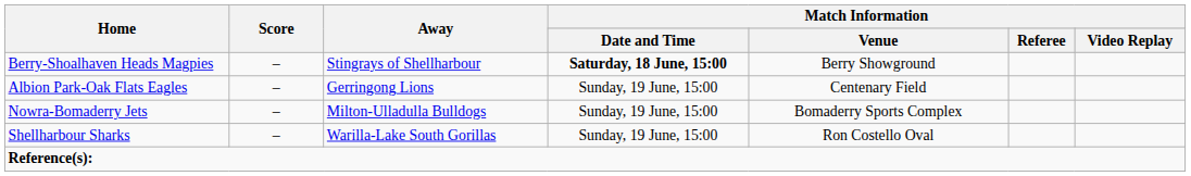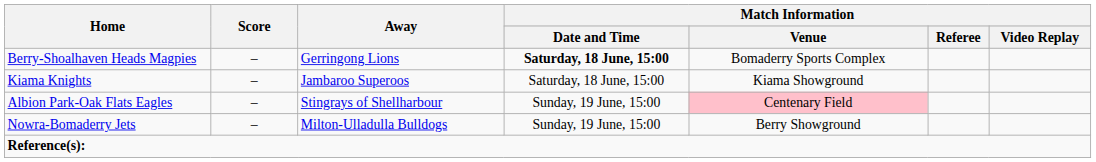Berry-Shoalhaven Heads Magpies | Away: Stingrays of Shellharbour -> Gerringong Lions
Berry-Shoalhaven Heads Magpies | Match Information / Venue: Berry Showground -> Bomaderry Sports Complex
+ row: Kiama Knights | – | Jambaroo Superoos | Saturday, 18 June, 15:00 | Kiama Showground
Albion Park-Oak Flats Eagles | Away: Gerringong Lions -> Stingrays of Shellharbour
Albion Park-Oak Flats Eagles | Match Information / Venue: no background -> pink background
Nowra-Bomaderry Jets | Match Information / Venue: Bomaderry Sports Complex -> Berry Showground
- row: Shellharbour Sharks | – | Warilla-Lake South Gorillas | Sunday, 19 June, 15:00 | Ron Costello Oval
